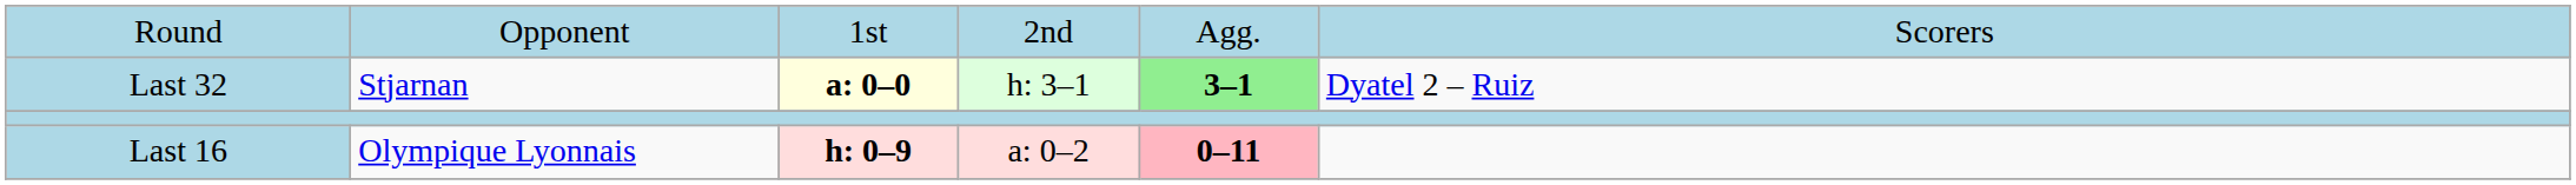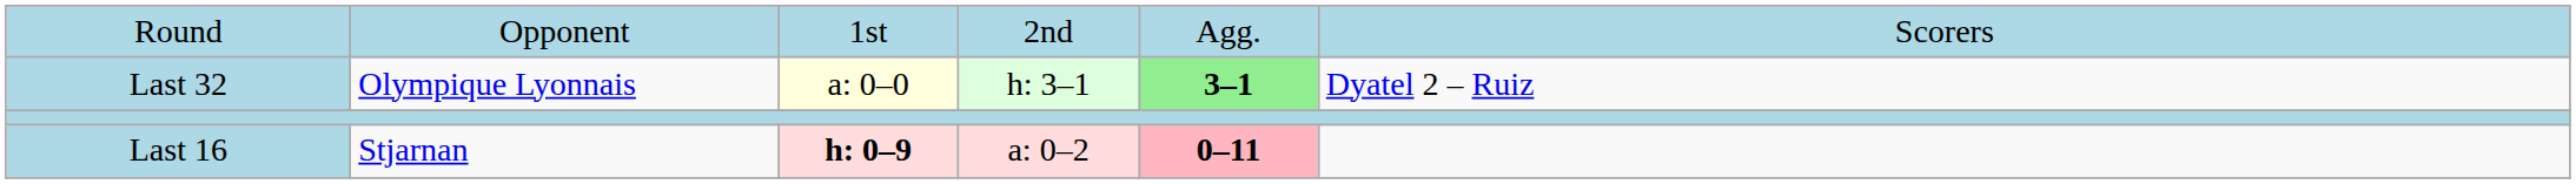Last 32 | column 2: Stjarnan -> Olympique Lyonnais
Last 32 | column 3: bold -> normal
Last 16 | column 2: Olympique Lyonnais -> Stjarnan
